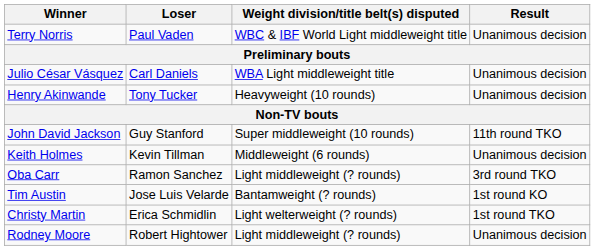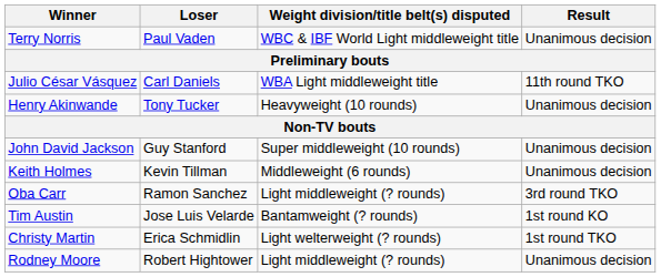Julio César Vásquez | Result: Unanimous decision -> 11th round TKO
John David Jackson | Result: 11th round TKO -> Unanimous decision
